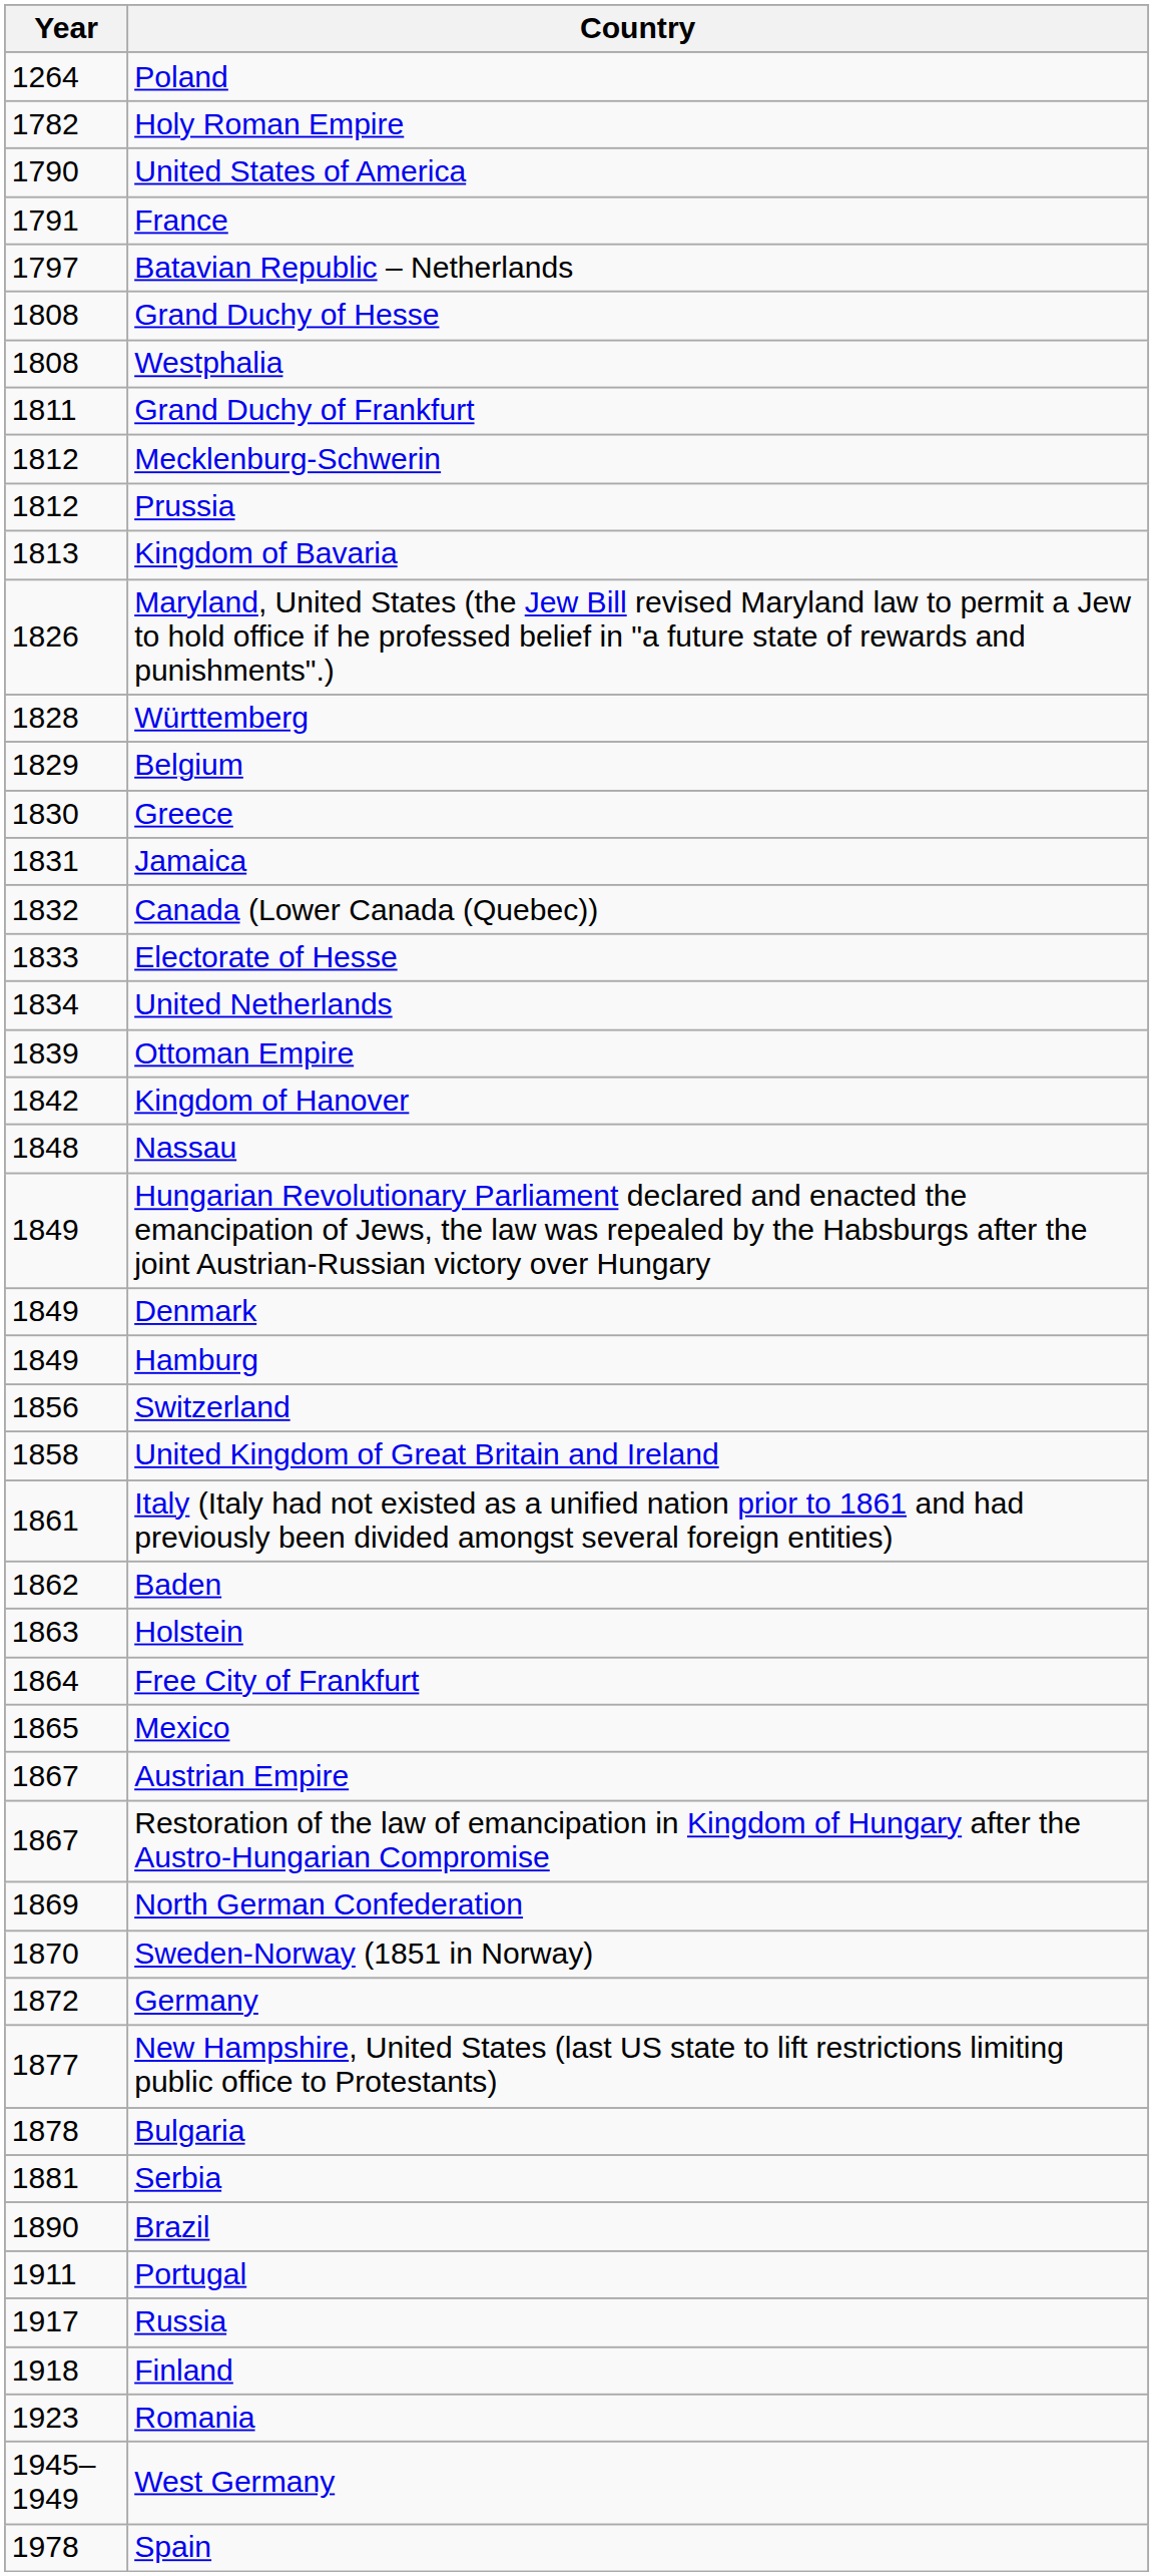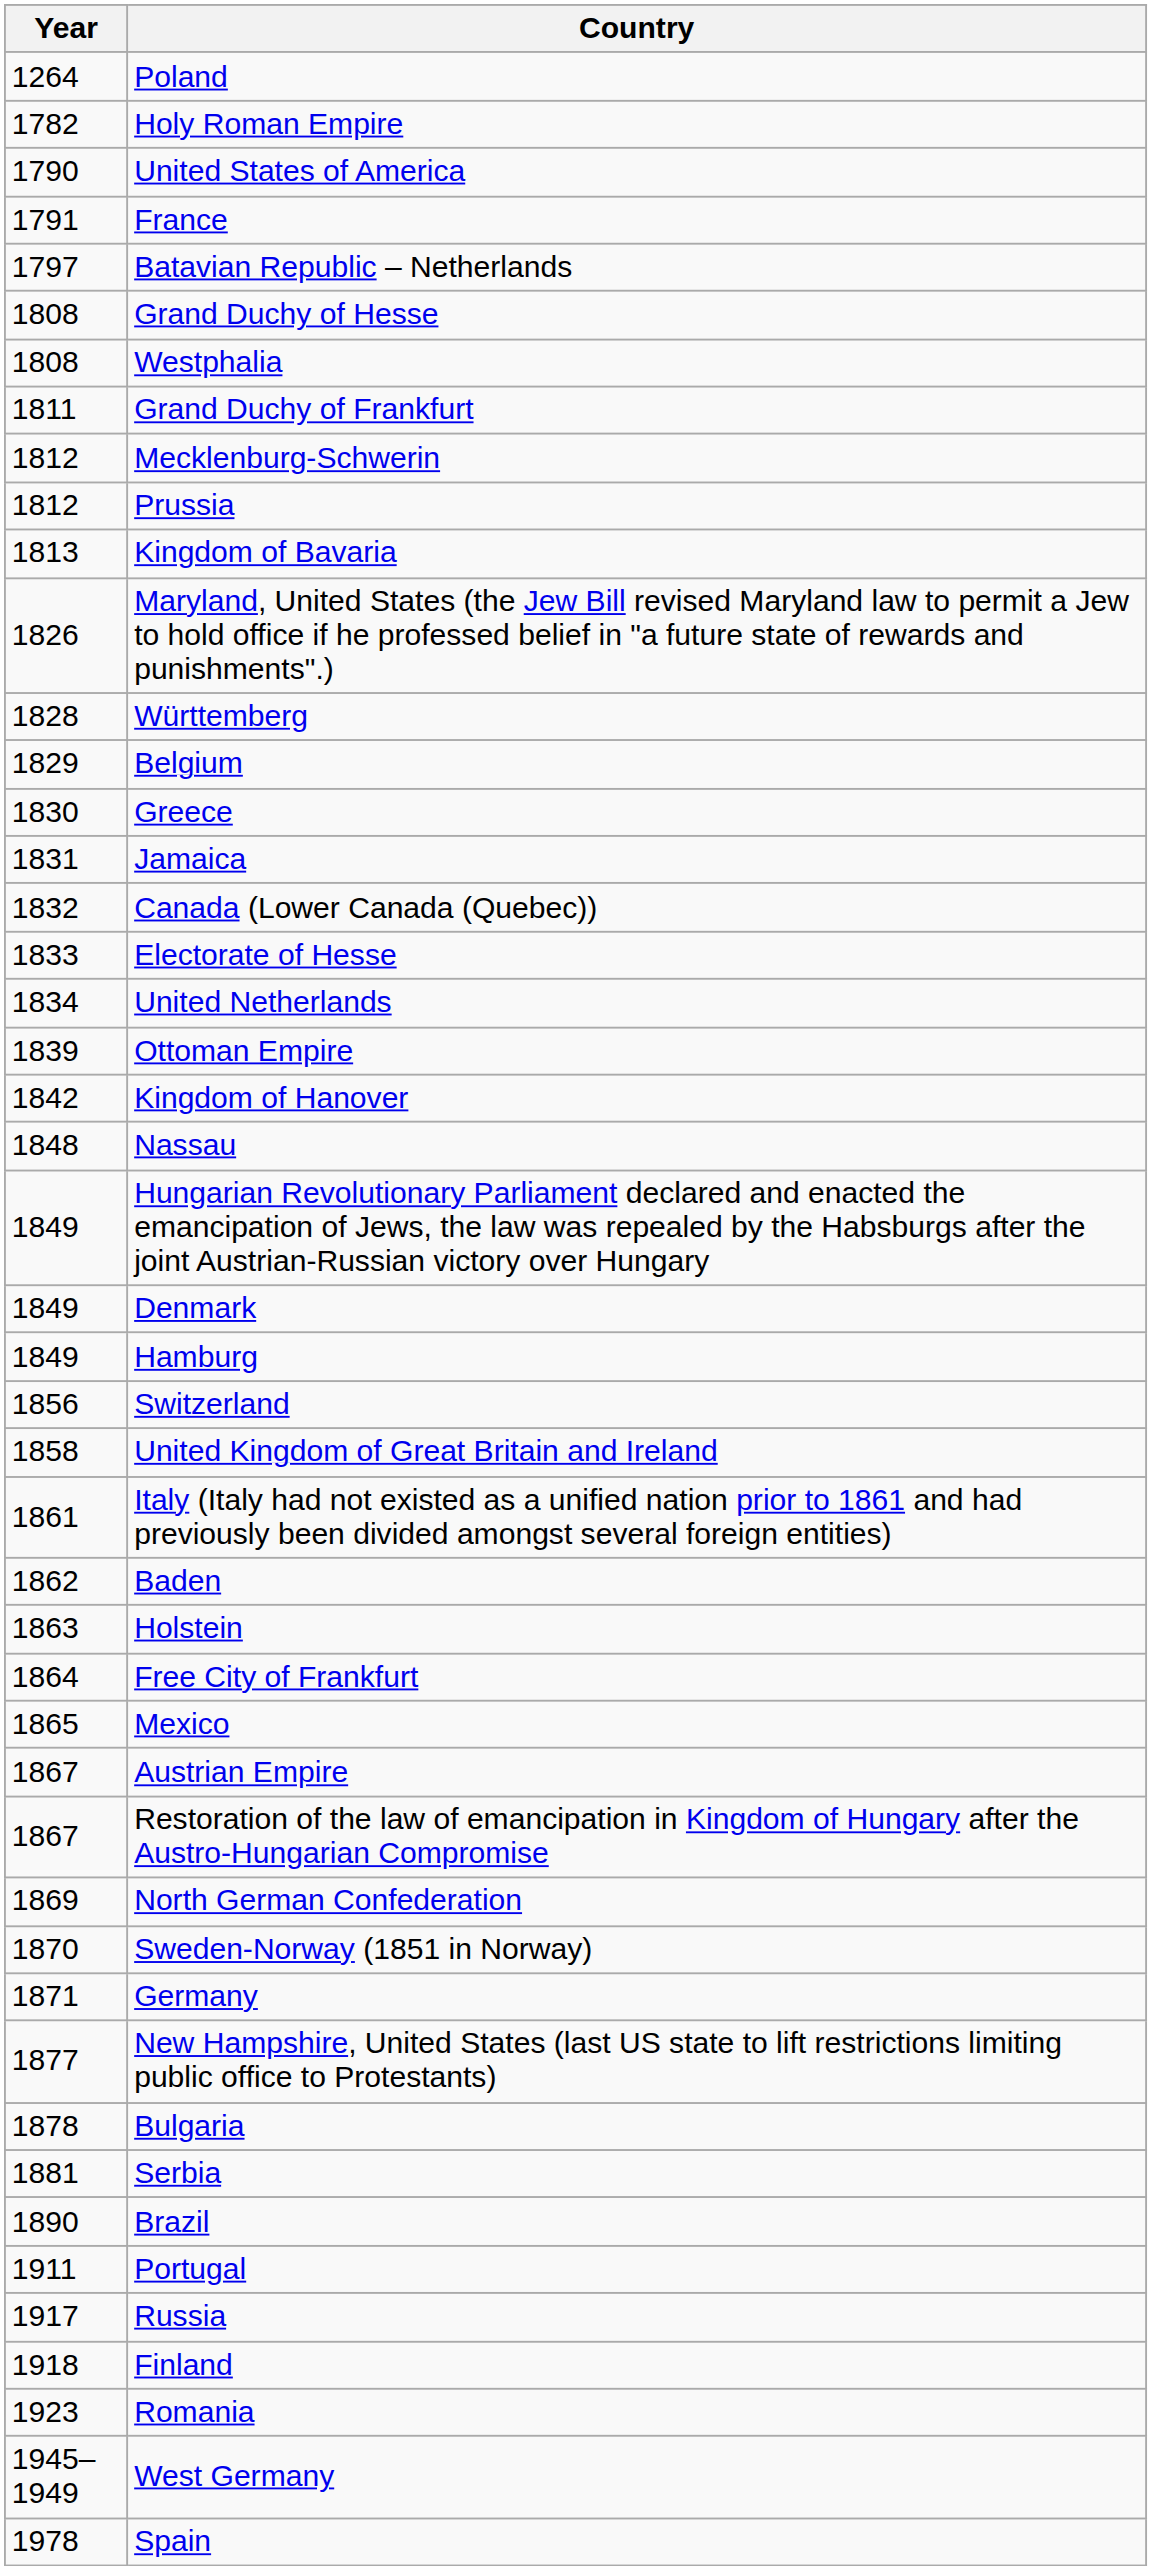Germany | Year: 1872 -> 1871
